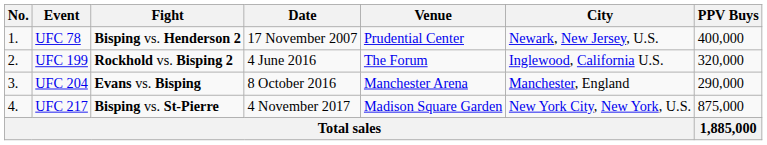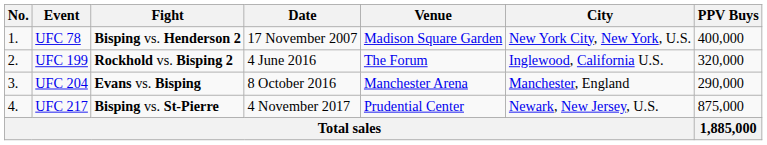UFC 78 | Venue: Prudential Center -> Madison Square Garden
UFC 78 | City: Newark, New Jersey, U.S. -> New York City, New York, U.S.
UFC 217 | Venue: Madison Square Garden -> Prudential Center
UFC 217 | City: New York City, New York, U.S. -> Newark, New Jersey, U.S.
